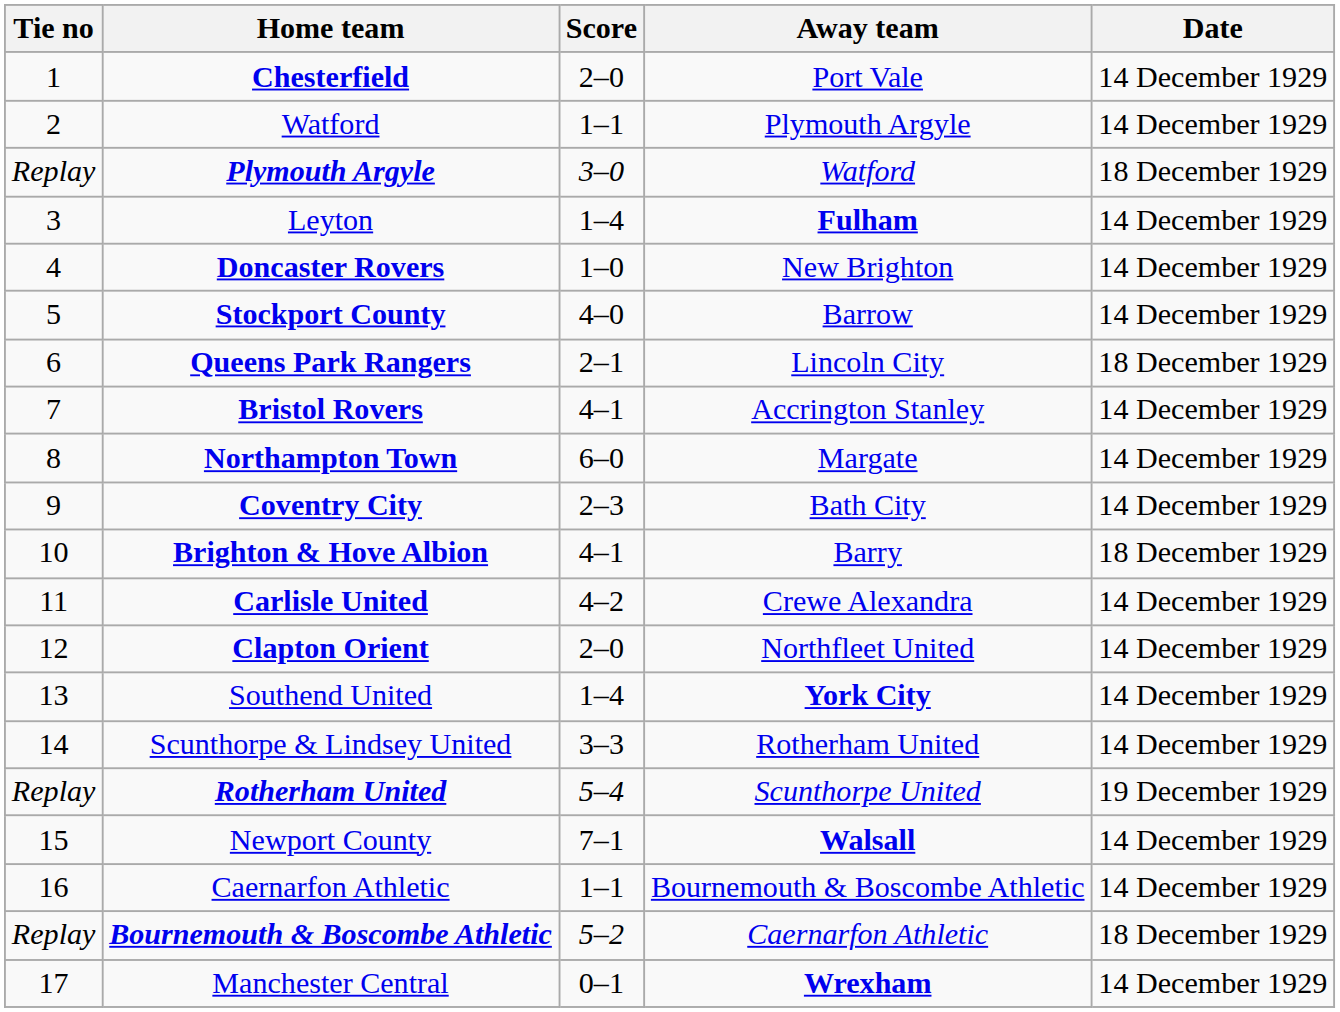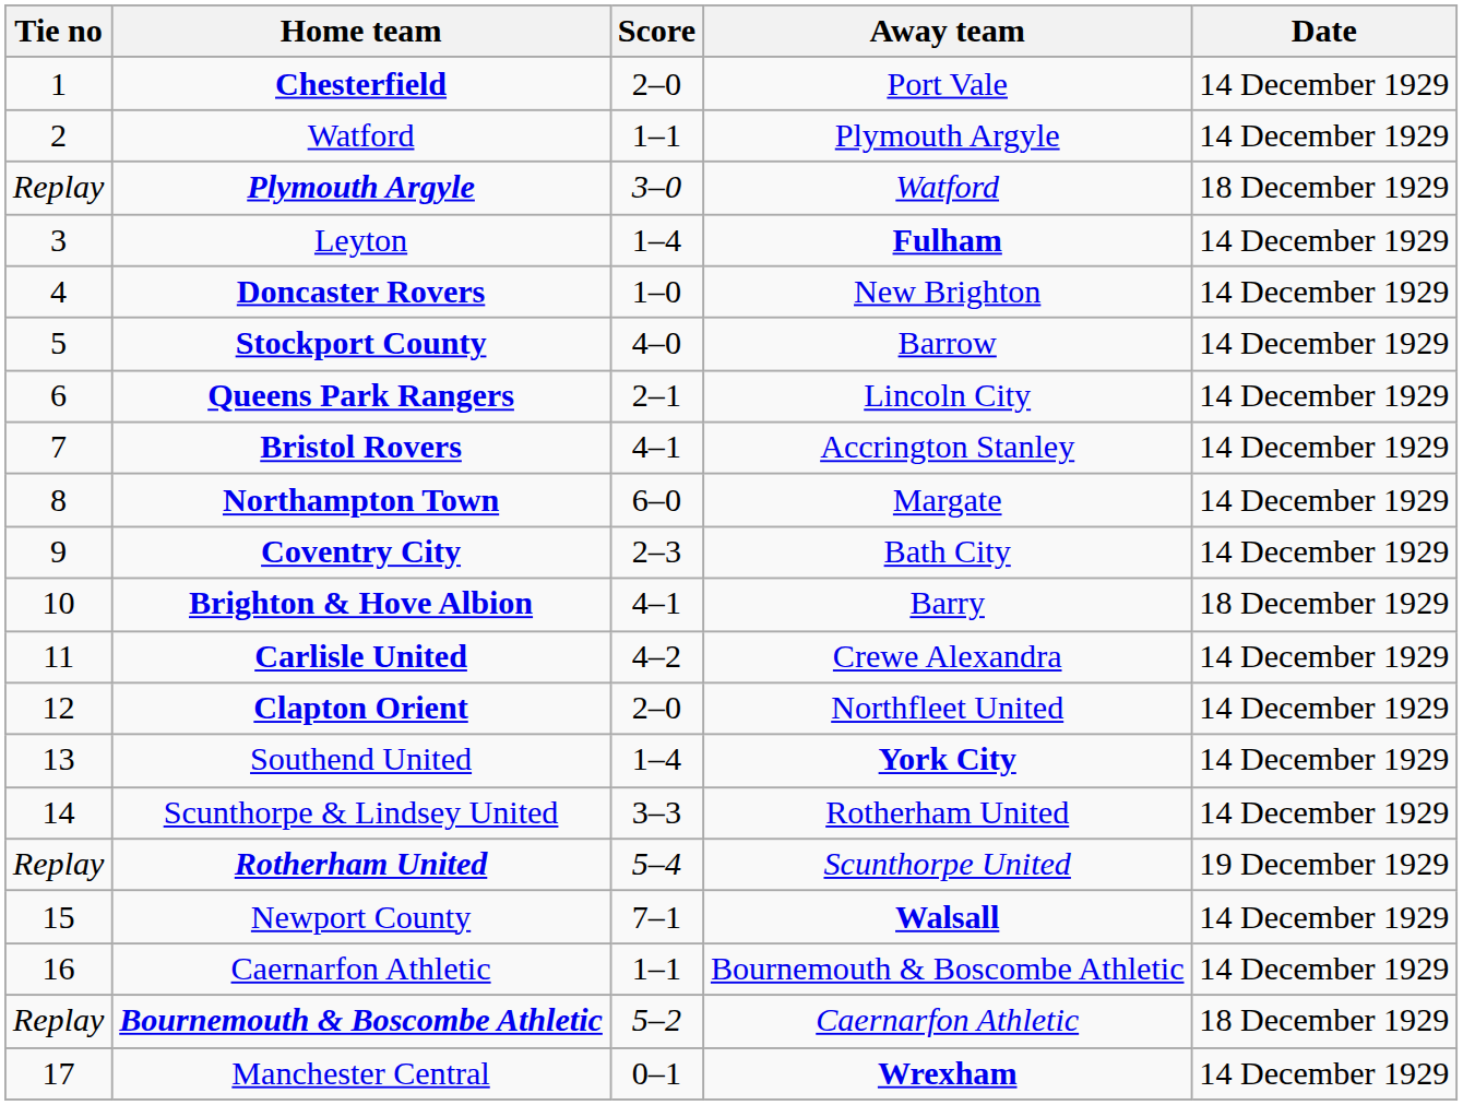Queens Park Rangers | Date: 18 December 1929 -> 14 December 1929
